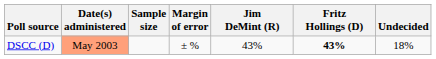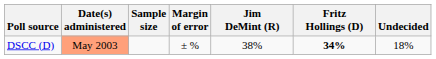DSCC (D) | Jim DeMint (R): 43% -> 38%
DSCC (D) | Fritz Hollings (D): 43% -> 34%
